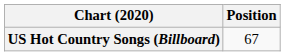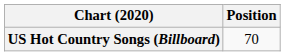US Hot Country Songs (Billboard) | Position: 67 -> 70
